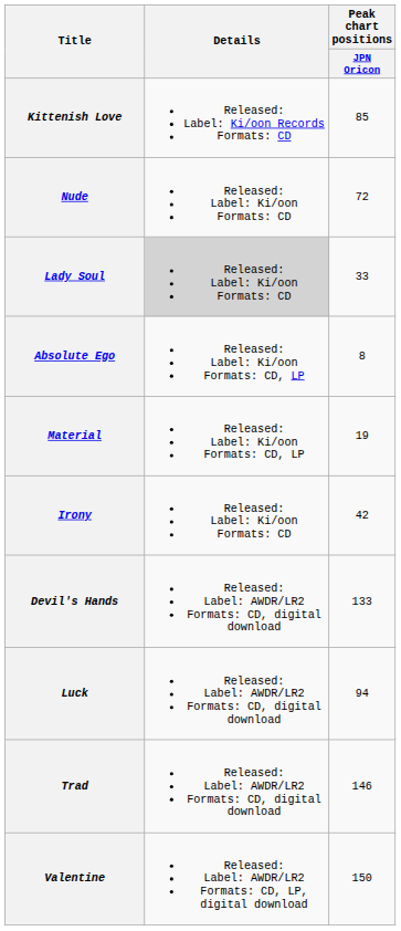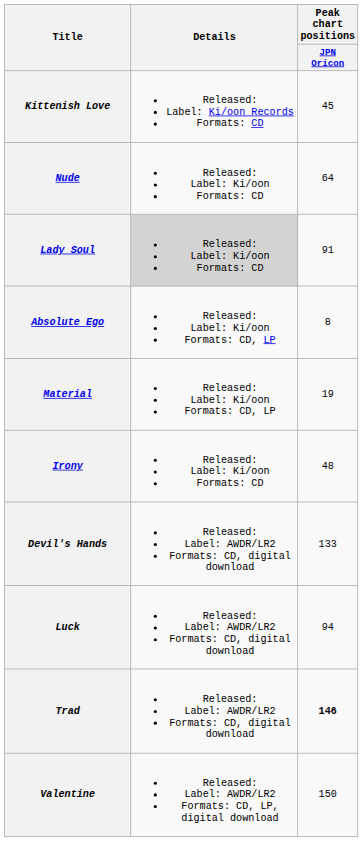Kittenish Love | Peak chart positions / JPN Oricon: 85 -> 45
Nude | Peak chart positions / JPN Oricon: 72 -> 64
Lady Soul | Peak chart positions / JPN Oricon: 33 -> 91
Irony | Peak chart positions / JPN Oricon: 42 -> 48
Trad | Peak chart positions / JPN Oricon: normal -> bold
